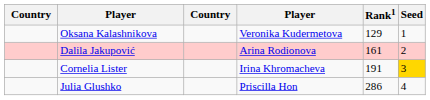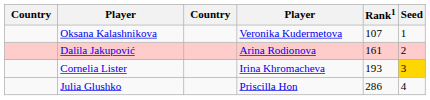Oksana Kalashnikova | Rank1: 129 -> 107
Cornelia Lister | Rank1: 191 -> 193
